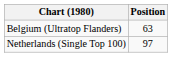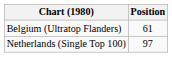Belgium (Ultratop Flanders) | Position: 63 -> 61
